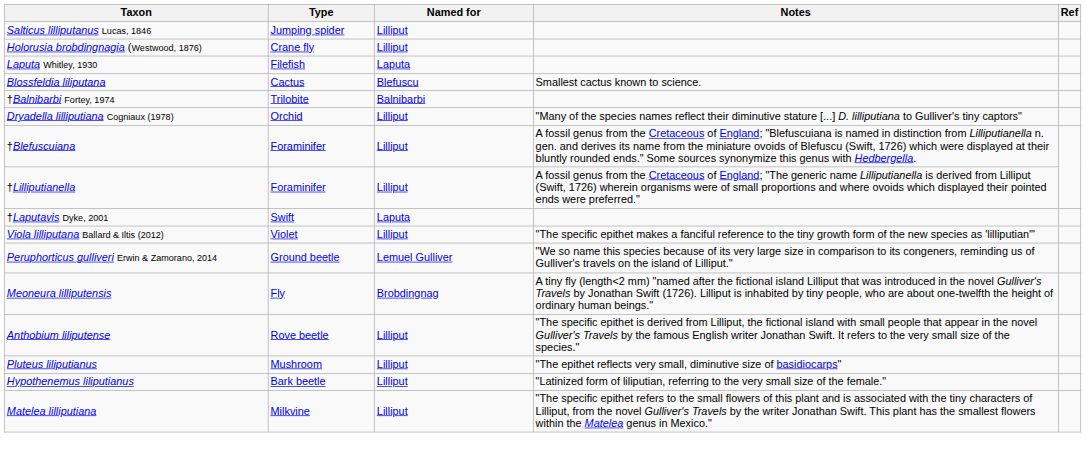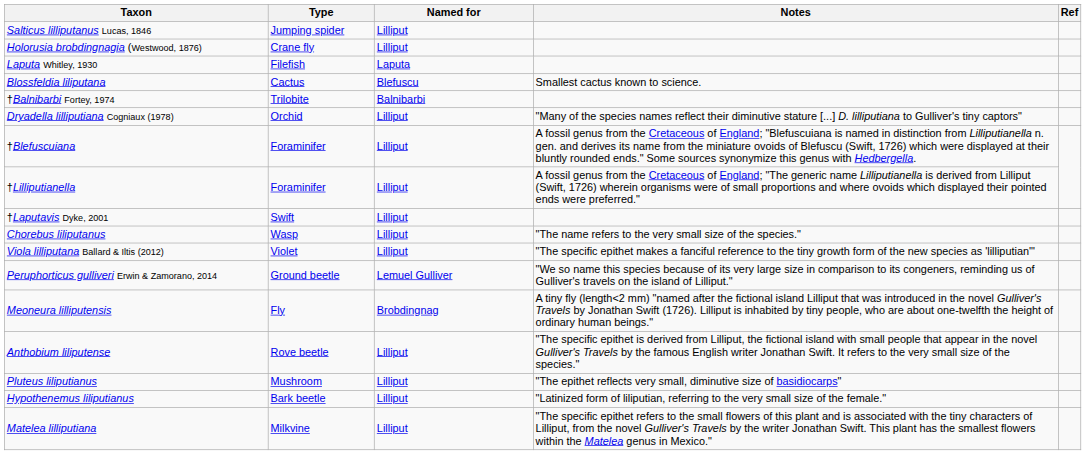†Laputavis Dyke, 2001 | Named for: Laputa -> Lilliput
+ row: Chorebus liliputanus | Wasp | Lilliput | "The name refers to the very small size of the species."
